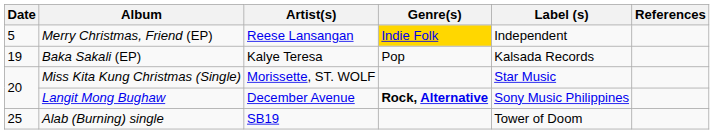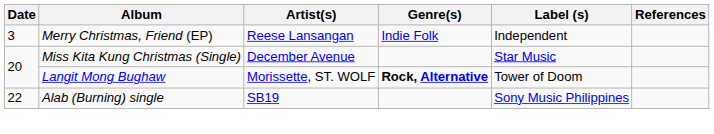Merry Christmas, Friend (EP) | Date: 5 -> 3
Merry Christmas, Friend (EP) | Genre(s): gold background -> no background
- row: 19 | Baka Sakali (EP) | Kalye Teresa | Pop | Kalsada Records
Miss Kita Kung Christmas (Single) | Artist(s): Morissette, ST. WOLF -> December Avenue
Langit Mong Bughaw | Artist(s): December Avenue -> Morissette, ST. WOLF
Langit Mong Bughaw | Label (s): Sony Music Philippines -> Tower of Doom
Alab (Burning) single | Date: 25 -> 22
Alab (Burning) single | Label (s): Tower of Doom -> Sony Music Philippines
